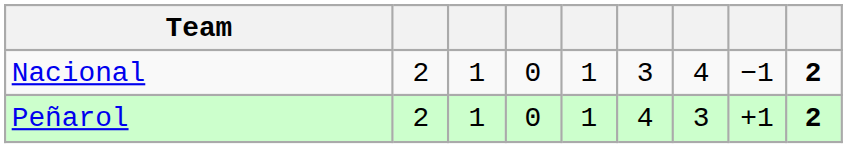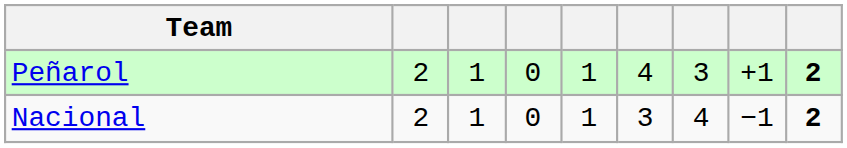rows swapped: Peñarol <-> Nacional
